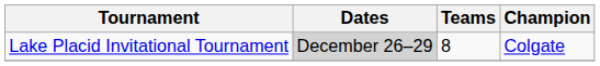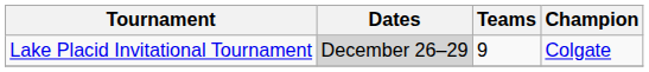Lake Placid Invitational Tournament | Teams: 8 -> 9
